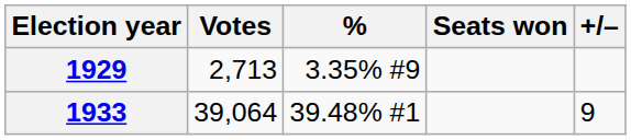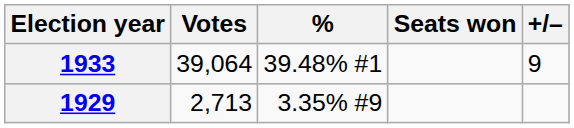rows swapped: 1929 <-> 1933
